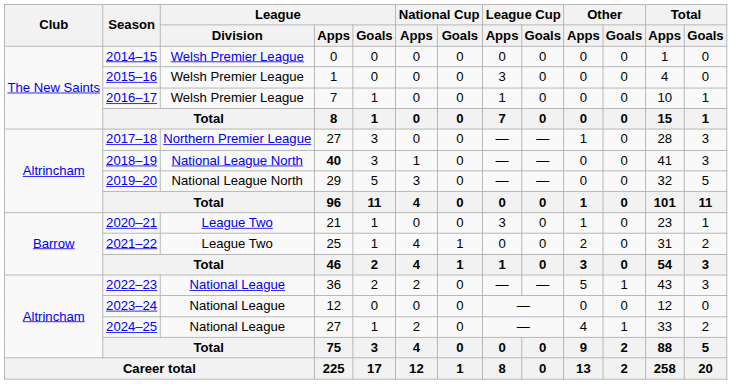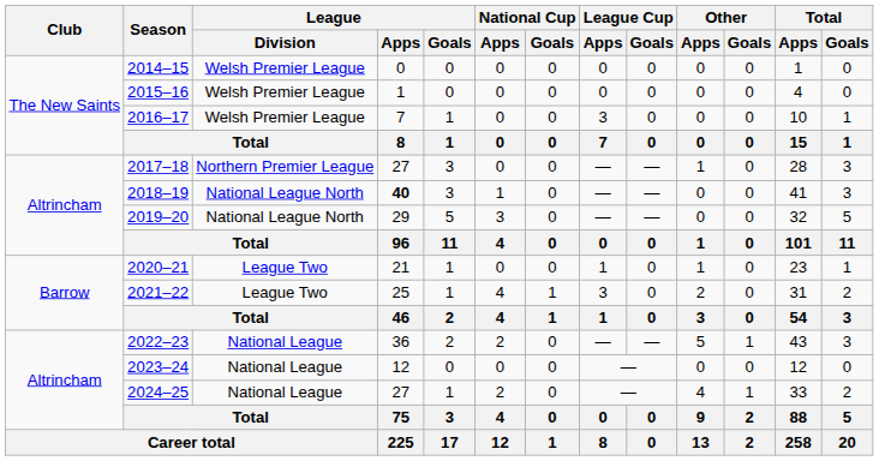2015–16 | League Cup / Apps: 3 -> 0
2016–17 | League Cup / Apps: 1 -> 3
2020–21 | League Cup / Apps: 3 -> 1
2021–22 | League Cup / Apps: 0 -> 3
